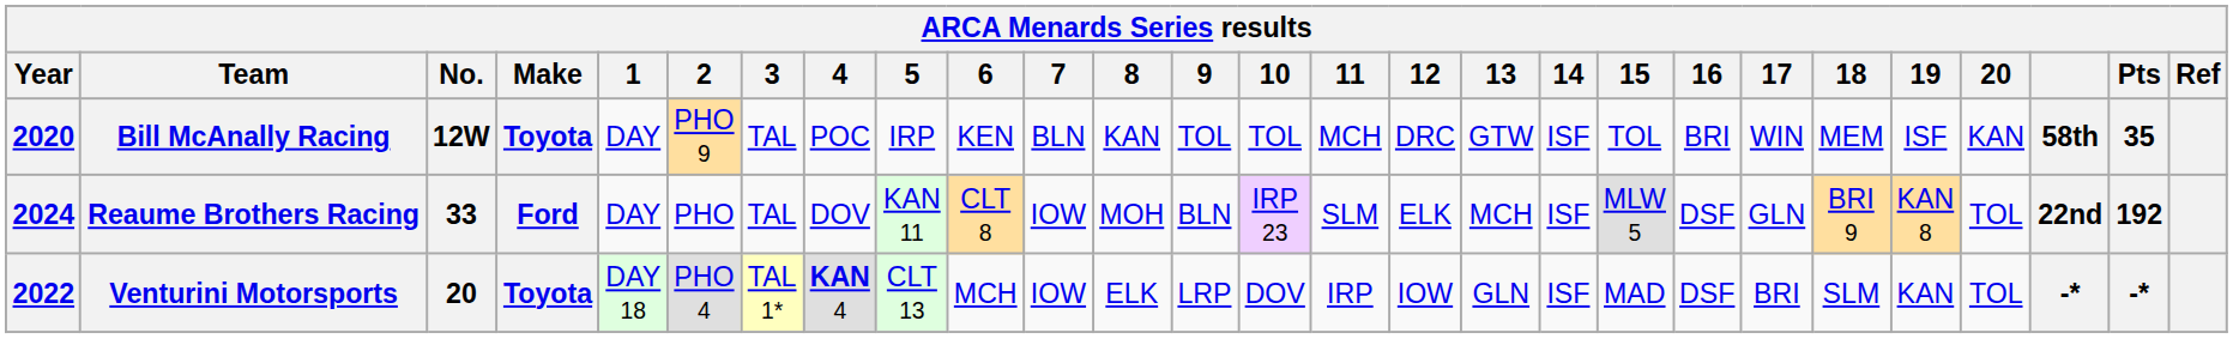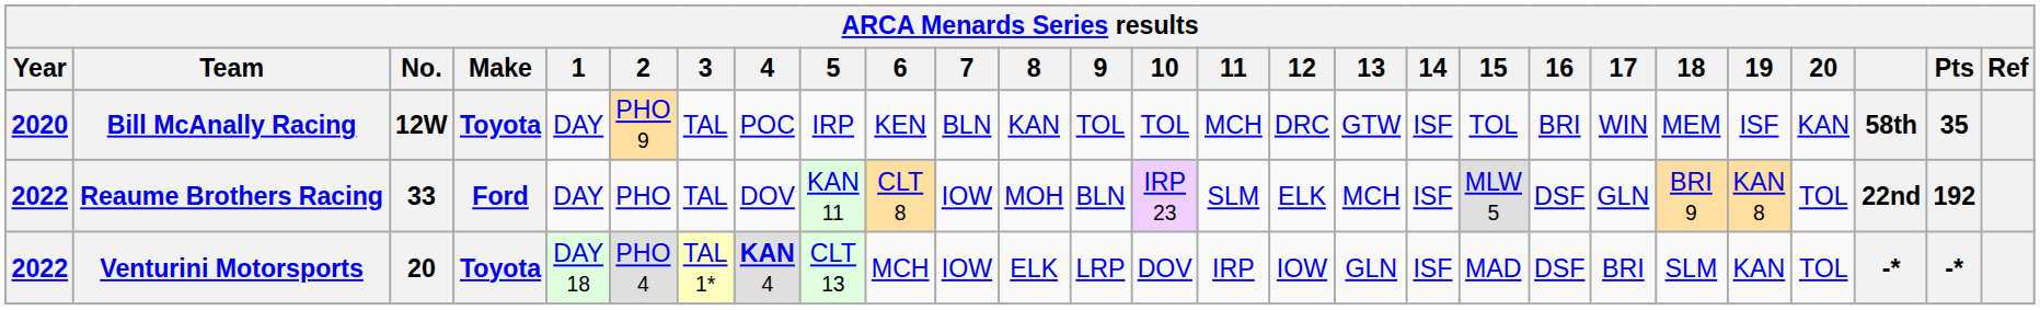Reaume Brothers Racing | Year: 2024 -> 2022
